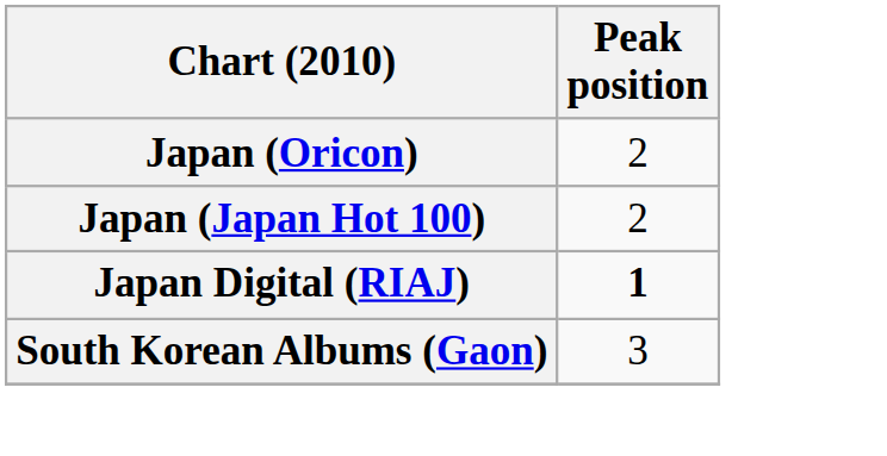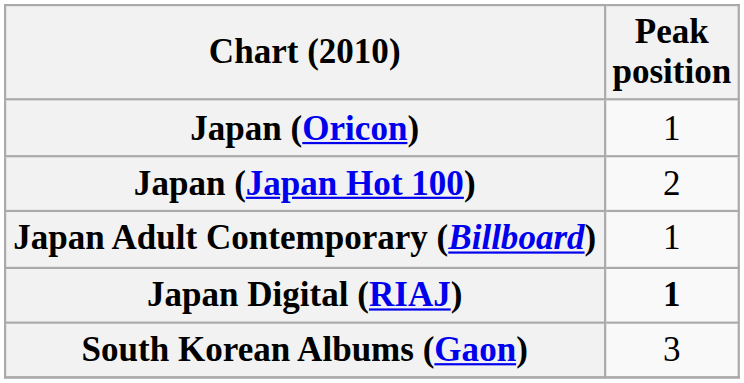Japan (Oricon) | Peak position: 2 -> 1
+ row: Japan Adult Contemporary (Billboard) | 1
